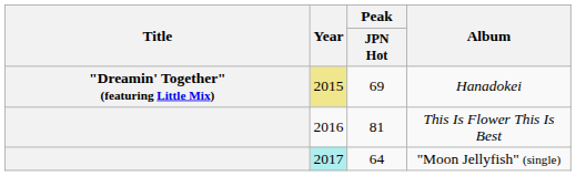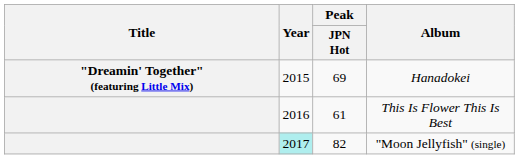Hanadokei | Year: khaki background -> no background
This Is Flower This Is Best | Peak / JPN Hot: 81 -> 61
"Moon Jellyfish" (single) | Peak / JPN Hot: 64 -> 82
